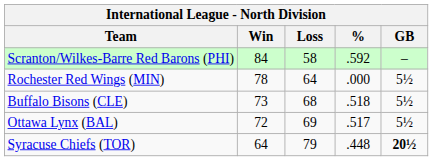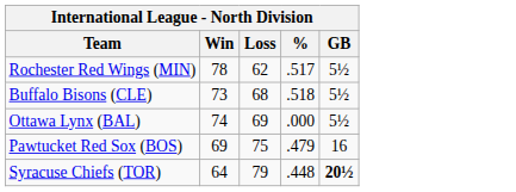- row: Scranton/Wilkes-Barre Red Barons (PHI) | 84 | 58 | .592 | –
Rochester Red Wings (MIN) | Loss: 64 -> 62
Rochester Red Wings (MIN) | %: .000 -> .517
Ottawa Lynx (BAL) | Win: 72 -> 74
Ottawa Lynx (BAL) | %: .517 -> .000
+ row: Pawtucket Red Sox (BOS) | 69 | 75 | .479 | 16
